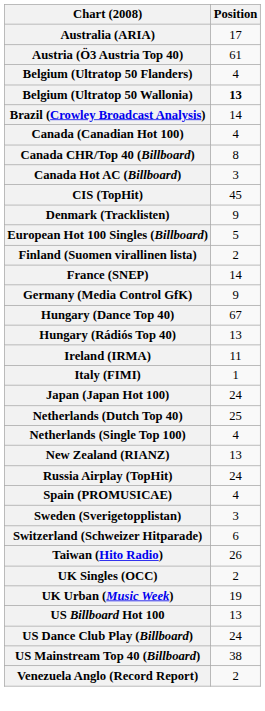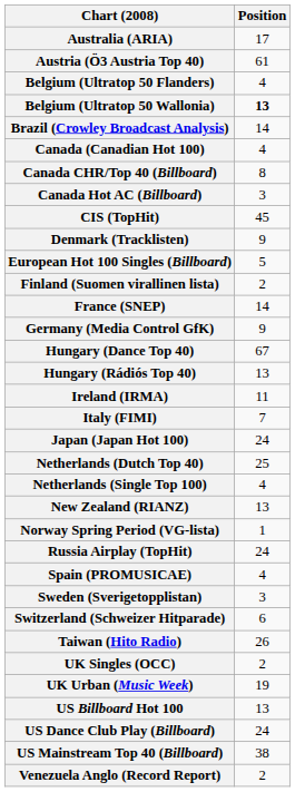Italy (FIMI) | Position: 1 -> 7
+ row: Norway Spring Period (VG-lista) | 1
